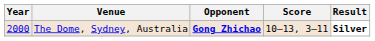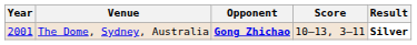The Dome, Sydney, Australia | Year: 2000 -> 2001
